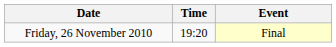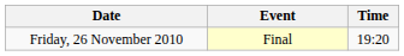columns swapped: Time <-> Event
